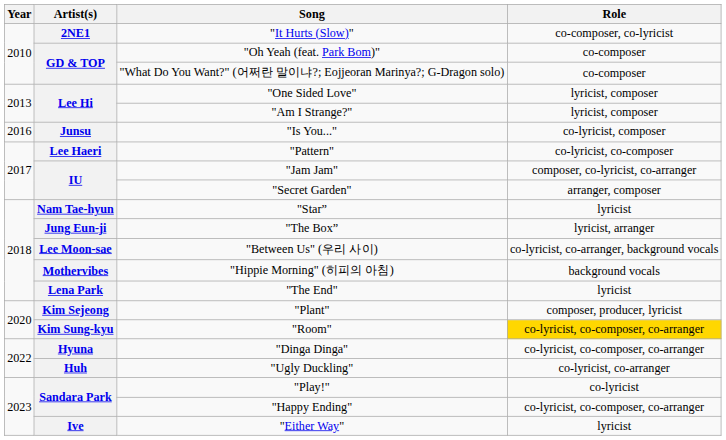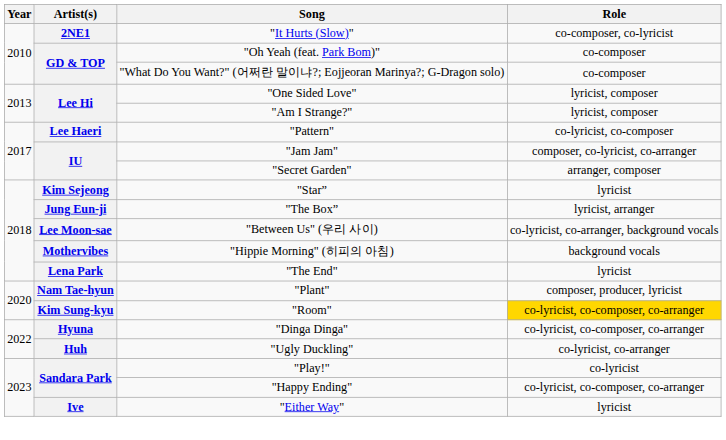- row: 2016 | Junsu | "Is You..." | co-lyricist, composer
"Star” | Artist(s): Nam Tae-hyun -> Kim Sejeong
"Plant" | Artist(s): Kim Sejeong -> Nam Tae-hyun
